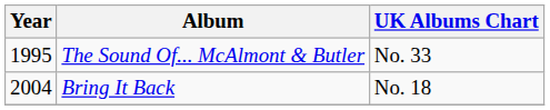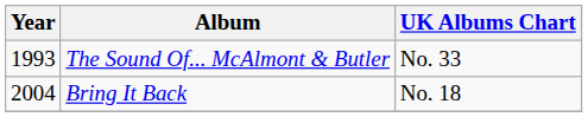The Sound Of... McAlmont & Butler | Year: 1995 -> 1993
